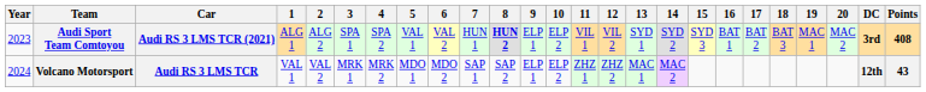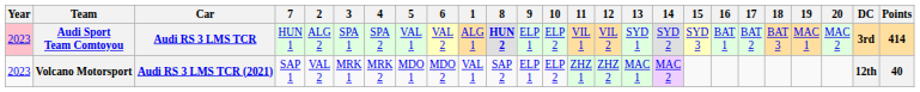columns swapped: 1 <-> 7
Audi Sport Team Comtoyou | Year: no background -> pink background
Audi Sport Team Comtoyou | Car: Audi RS 3 LMS TCR (2021) -> Audi RS 3 LMS TCR
Audi Sport Team Comtoyou | Points: 408 -> 414
Volcano Motorsport | Year: 2024 -> 2023
Volcano Motorsport | Car: Audi RS 3 LMS TCR -> Audi RS 3 LMS TCR (2021)
Volcano Motorsport | Points: 43 -> 40
